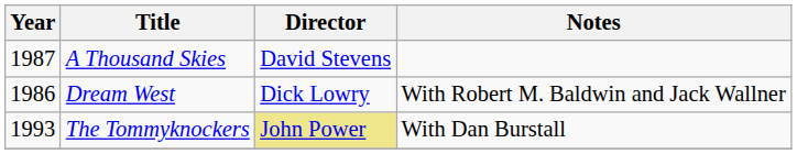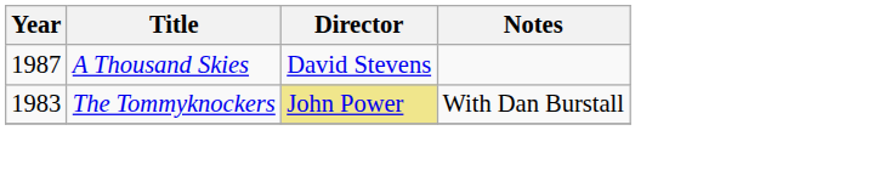- row: 1986 | Dream West | Dick Lowry | With Robert M. Baldwin and Jack Wallner
The Tommyknockers | Year: 1993 -> 1983
